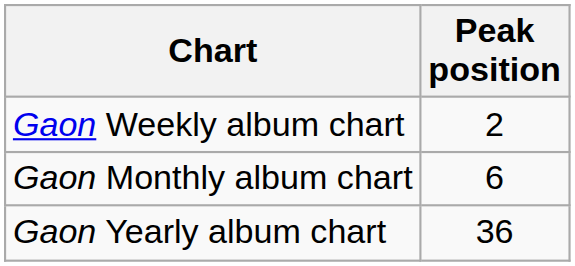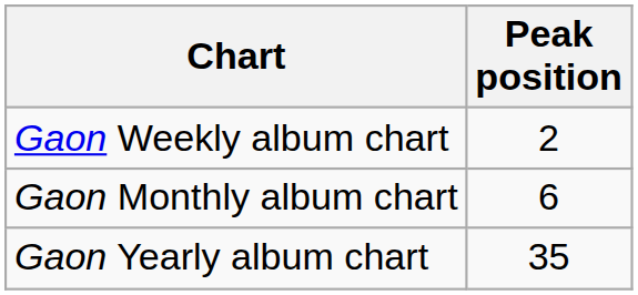Gaon Yearly album chart | Peak position: 36 -> 35
